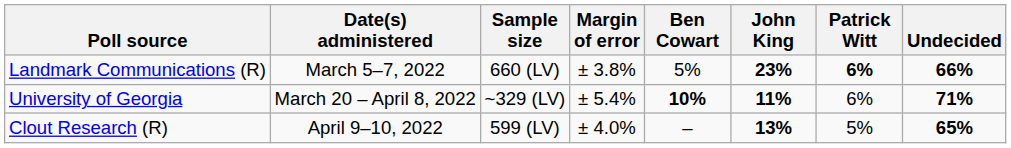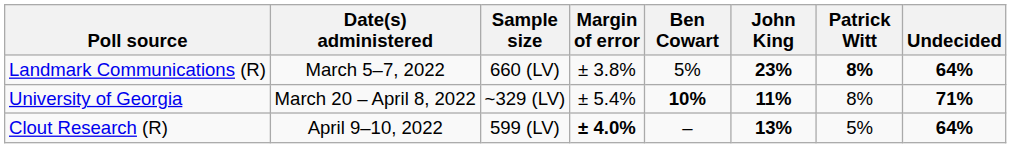Landmark Communications (R) | Patrick Witt: 6% -> 8%
Landmark Communications (R) | Undecided: 66% -> 64%
University of Georgia | Patrick Witt: 6% -> 8%
Clout Research (R) | Margin of error: normal -> bold
Clout Research (R) | Undecided: 65% -> 64%
